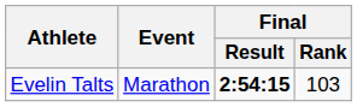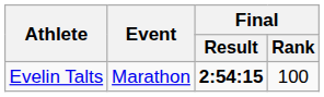Evelin Talts | Final / Rank: 103 -> 100
